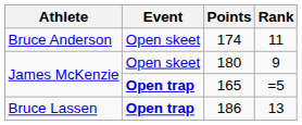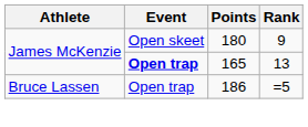- row: Bruce Anderson | Open skeet | 174 | 11
165 | Rank: =5 -> 13
186 | Event: bold -> normal
186 | Rank: 13 -> =5
